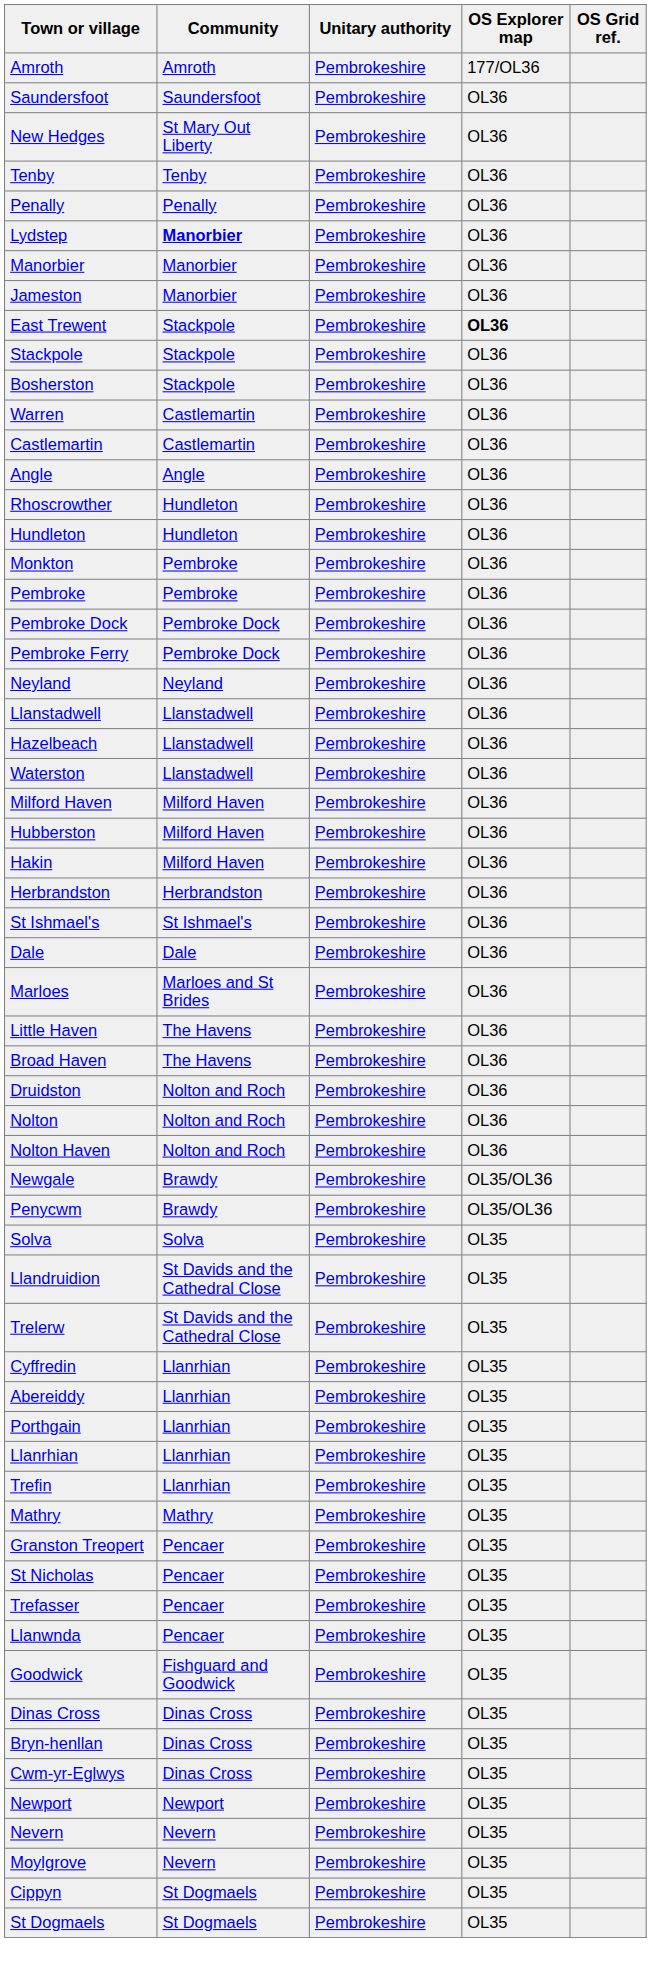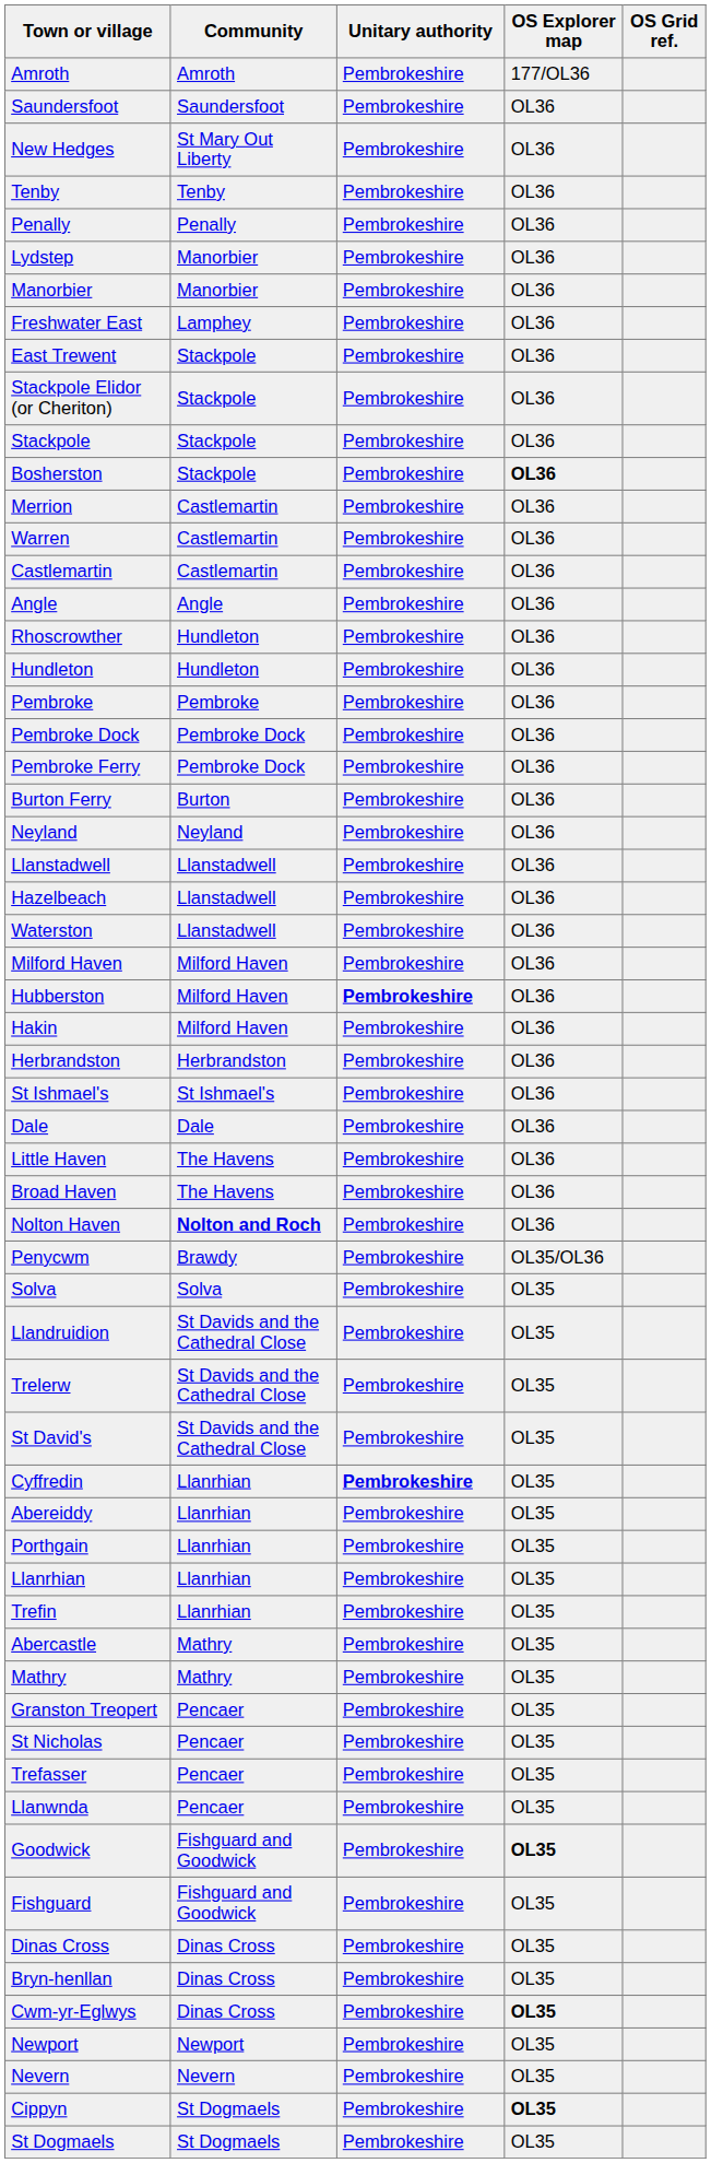Lydstep | Community: bold -> normal
- row: Jameston | Manorbier | Pembrokeshire | OL36
+ row: Freshwater East | Lamphey | Pembrokeshire | OL36
East Trewent | OS Explorer map: bold -> normal
+ row: Stackpole Elidor (or Cheriton) | Stackpole | Pembrokeshire | OL36
Bosherston | OS Explorer map: normal -> bold
+ row: Merrion | Castlemartin | Pembrokeshire | OL36
- row: Monkton | Pembroke | Pembrokeshire | OL36
+ row: Burton Ferry | Burton | Pembrokeshire | OL36
Hubberston | Unitary authority: normal -> bold
- row: Marloes | Marloes and St Brides | Pembrokeshire | OL36
- row: Druidston | Nolton and Roch | Pembrokeshire | OL36
- row: Nolton | Nolton and Roch | Pembrokeshire | OL36
Nolton Haven | Community: normal -> bold
- row: Newgale | Brawdy | Pembrokeshire | OL35/OL36
+ row: St David's | St Davids and the Cathedral Close | Pembrokeshire | OL35
Cyffredin | Unitary authority: normal -> bold
+ row: Abercastle | Mathry | Pembrokeshire | OL35
Goodwick | OS Explorer map: normal -> bold
+ row: Fishguard | Fishguard and Goodwick | Pembrokeshire | OL35
Cwm-yr-Eglwys | OS Explorer map: normal -> bold
- row: Moylgrove | Nevern | Pembrokeshire | OL35
Cippyn | OS Explorer map: normal -> bold
